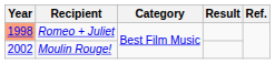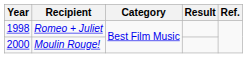Romeo + Juliet | Year: lightsalmon background -> no background
Moulin Rouge! | Year: 2002 -> 2000
